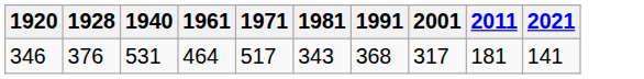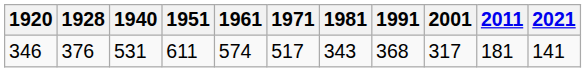+ column: 1951 | 611
346 | 1961: 464 -> 574
